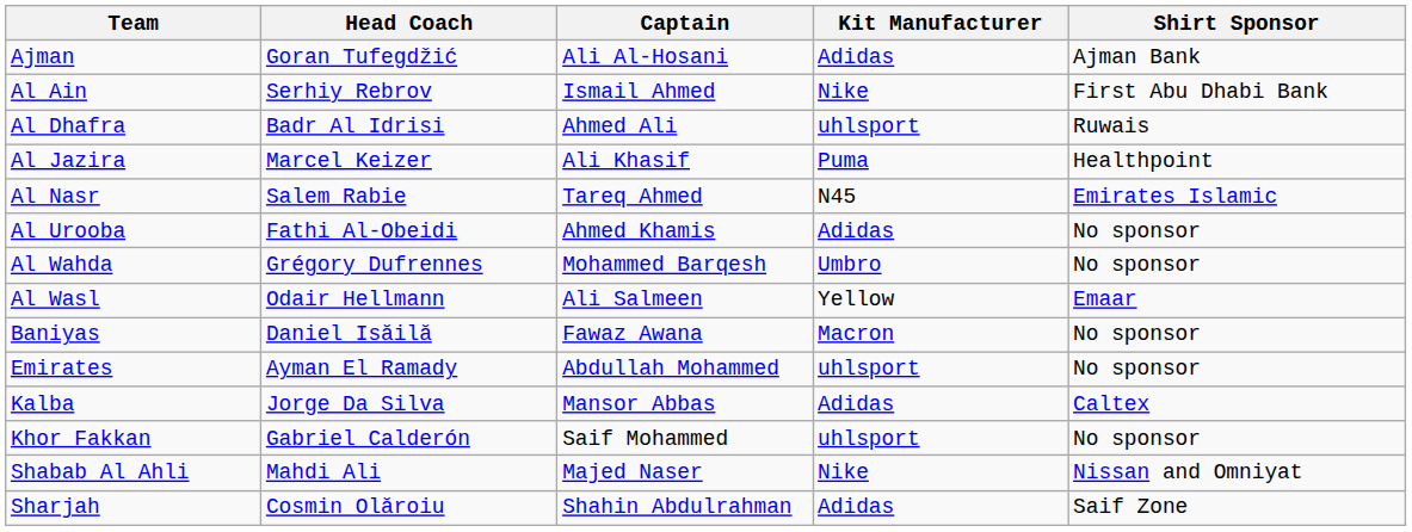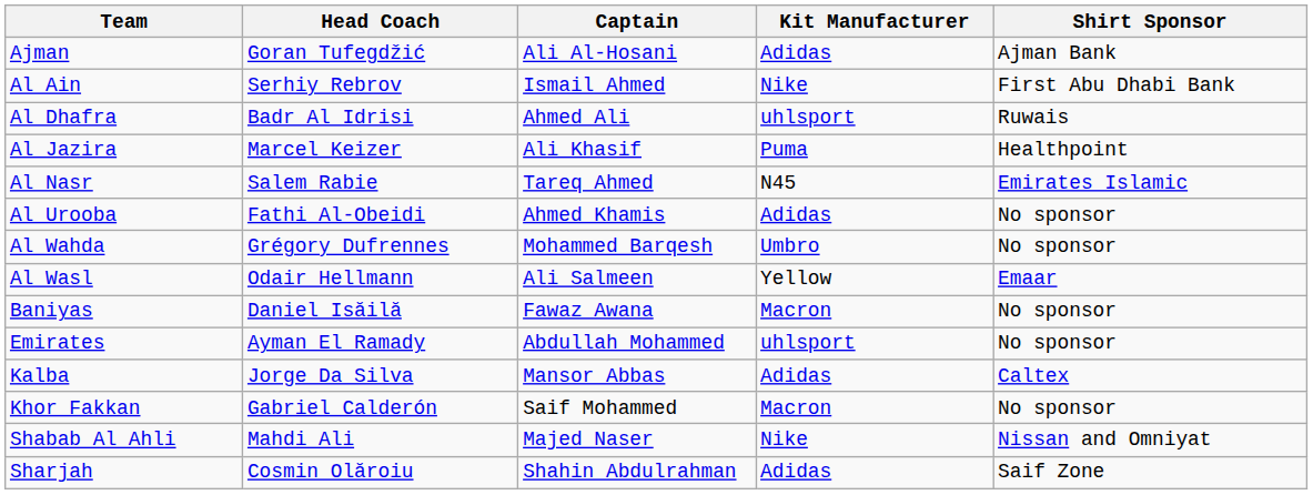Khor Fakkan | Kit Manufacturer: uhlsport -> Macron
